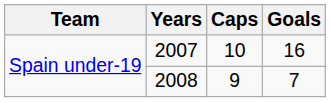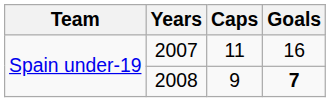2007 | Caps: 10 -> 11
2008 | Goals: normal -> bold
